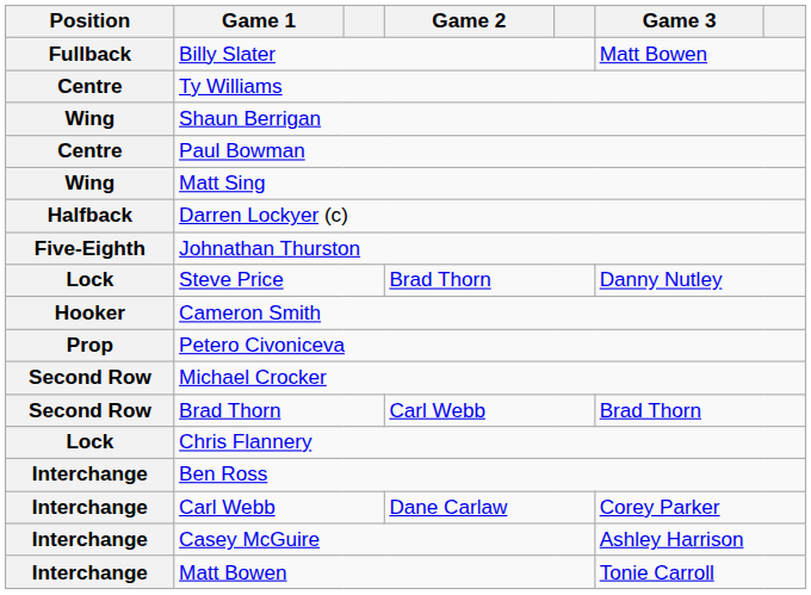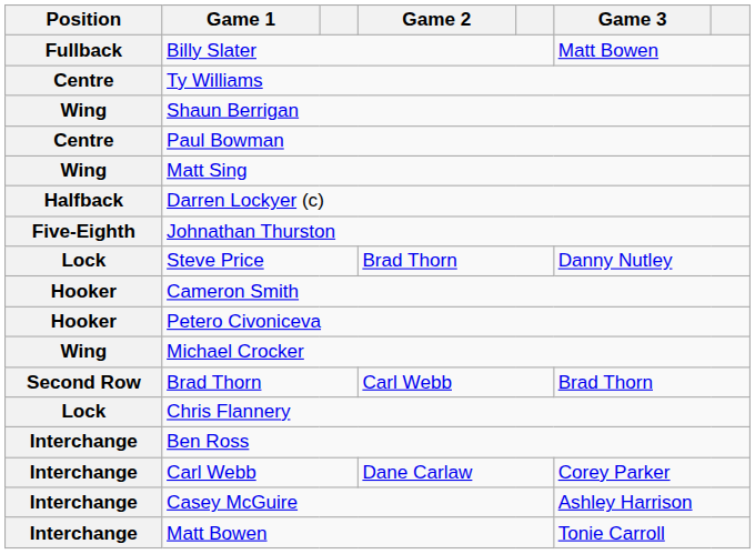Petero Civoniceva | Position: Prop -> Hooker
Michael Crocker | Position: Second Row -> Wing
